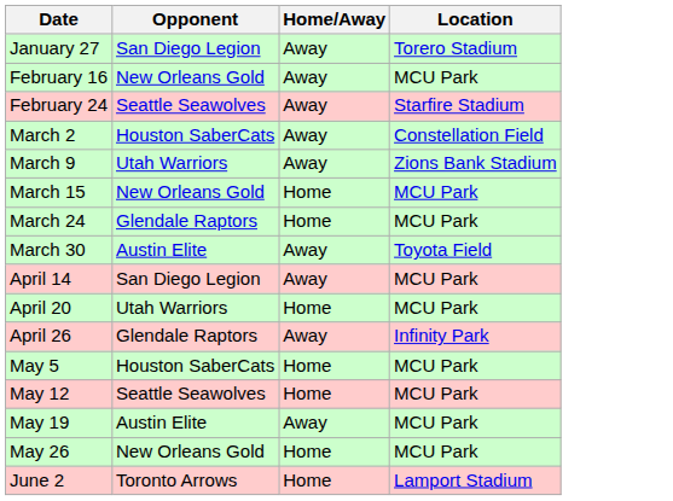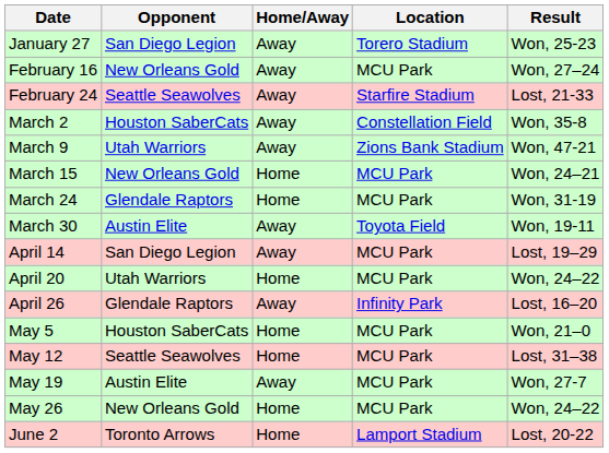+ column: Result | Won, 25-23 | Won, 27–24 | Lost, 21-33 | Won, 35-8 | Won, 47-21 | Won, 24–21 | Won, 31-19 | Won, 19-11 | Lost, 19–29 | Won, 24–22 | Lost, 16–20 | Won, 21–0 | Lost, 31–38 | Won, 27-7 | Won, 24–22 | Lost, 20-22
